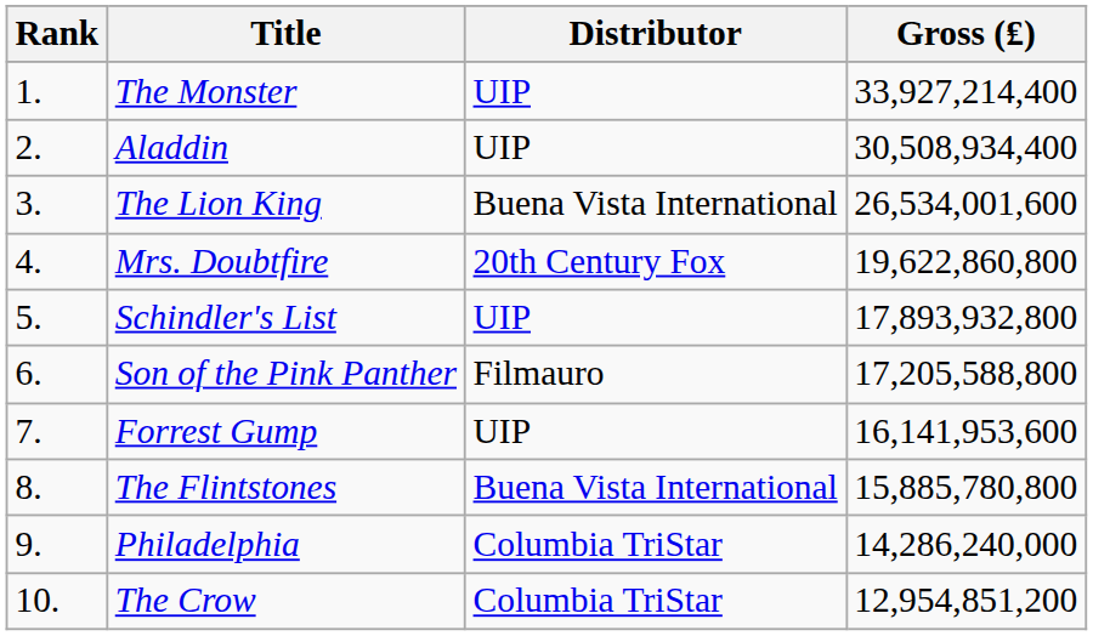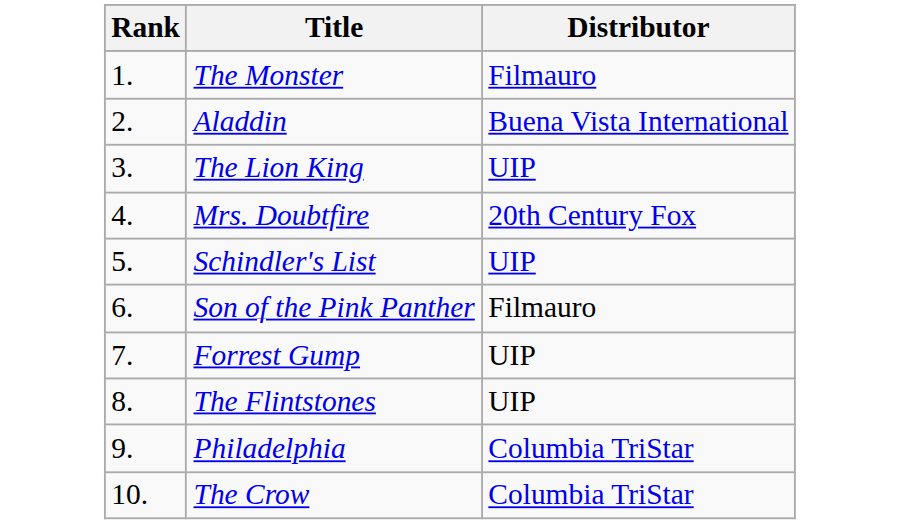- column: Gross (₤) | 33,927,214,400 | 30,508,934,400 | 26,534,001,600 | 19,622,860,800 | 17,893,932,800 | 17,205,588,800 | 16,141,953,600 | 15,885,780,800 | 14,286,240,000 | 12,954,851,200
The Monster | Distributor: UIP -> Filmauro
Aladdin | Distributor: UIP -> Buena Vista International
The Lion King | Distributor: Buena Vista International -> UIP
The Flintstones | Distributor: Buena Vista International -> UIP
